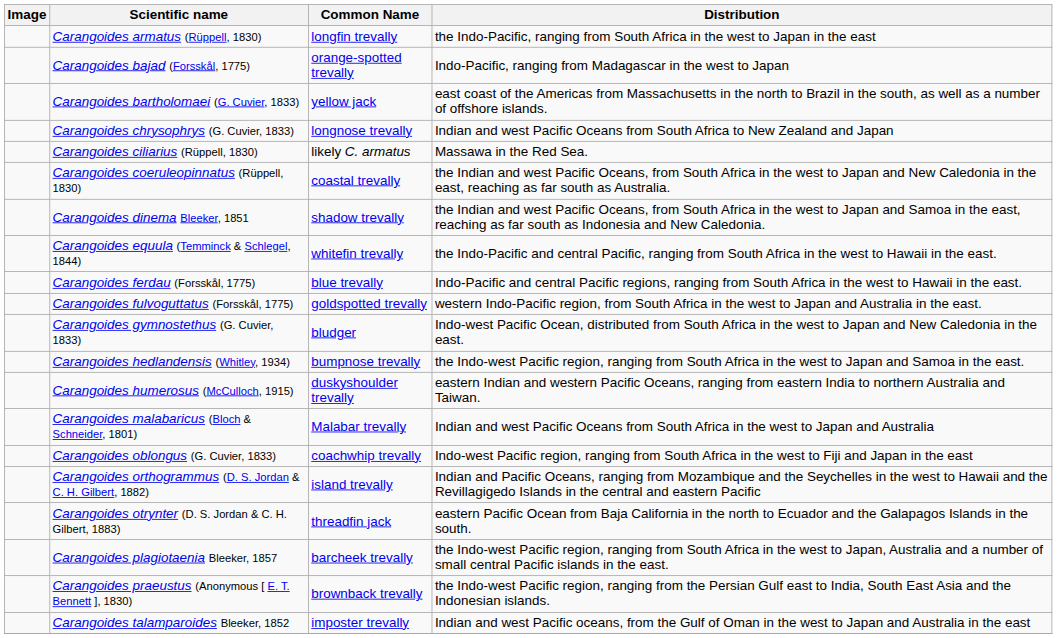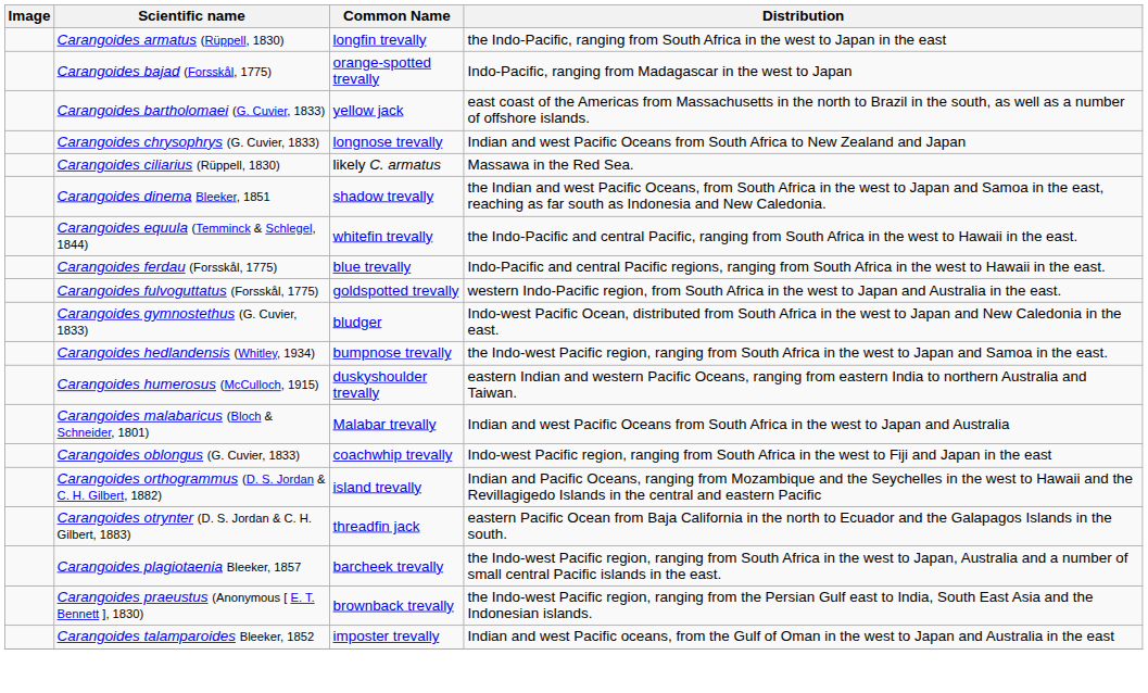- row: Carangoides coeruleopinnatus (Rüppell, 1830) | coastal trevally | the Indian and west Pacific Oceans, from South Africa in the west to Japan and New Caledonia in the east, reaching as far south as Australia.
